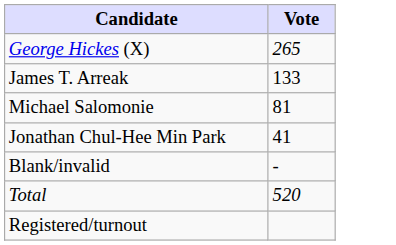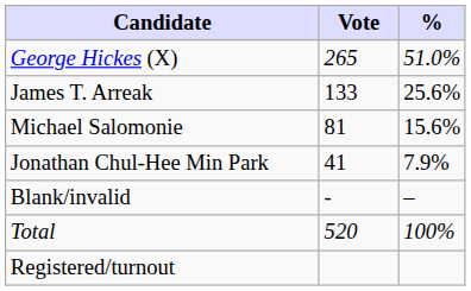+ column: % | 51.0% | 25.6% | 15.6% | 7.9% | – | 100%
